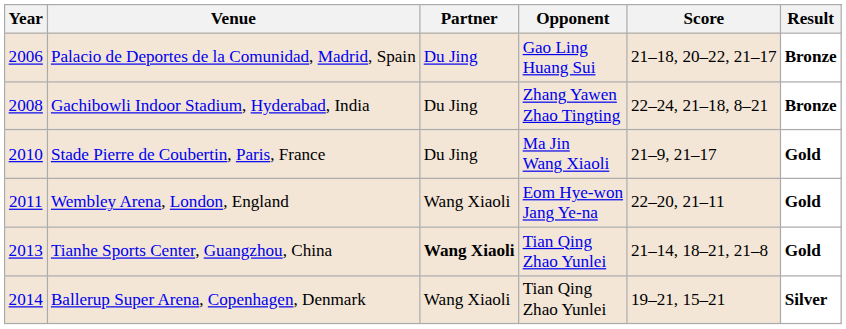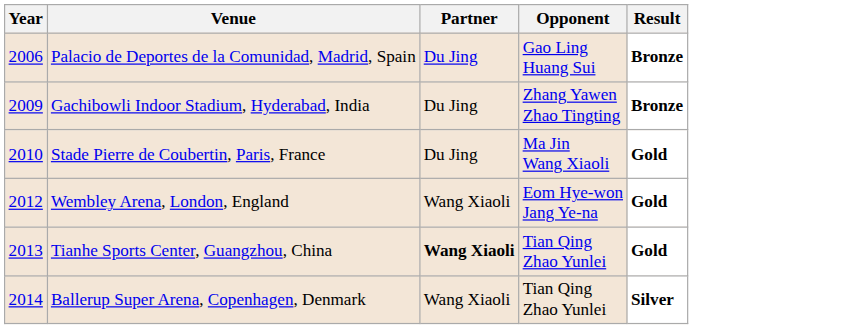- column: Score | 21–18, 20–22, 21–17 | 22–24, 21–18, 8–21 | 21–9, 21–17 | 22–20, 21–11 | 21–14, 18–21, 21–8 | 19–21, 15–21
Gachibowli Indoor Stadium, Hyderabad, India | Year: 2008 -> 2009
Wembley Arena, London, England | Year: 2011 -> 2012
